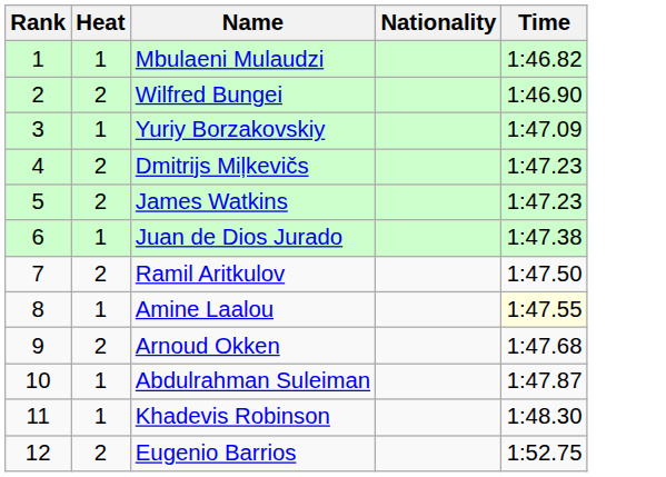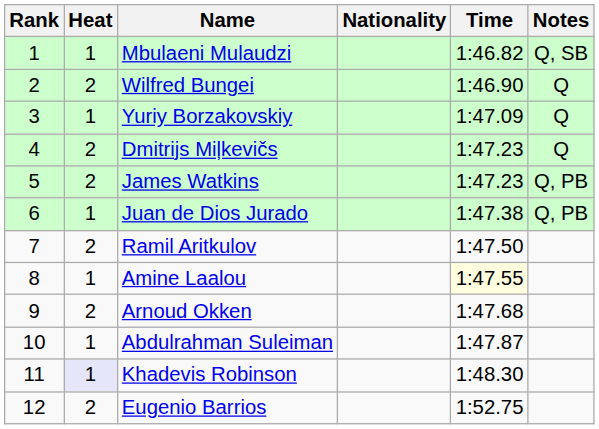+ column: Notes | Q, SB | Q | Q | Q | Q, PB | Q, PB
Khadevis Robinson | Heat: no background -> lavender background
